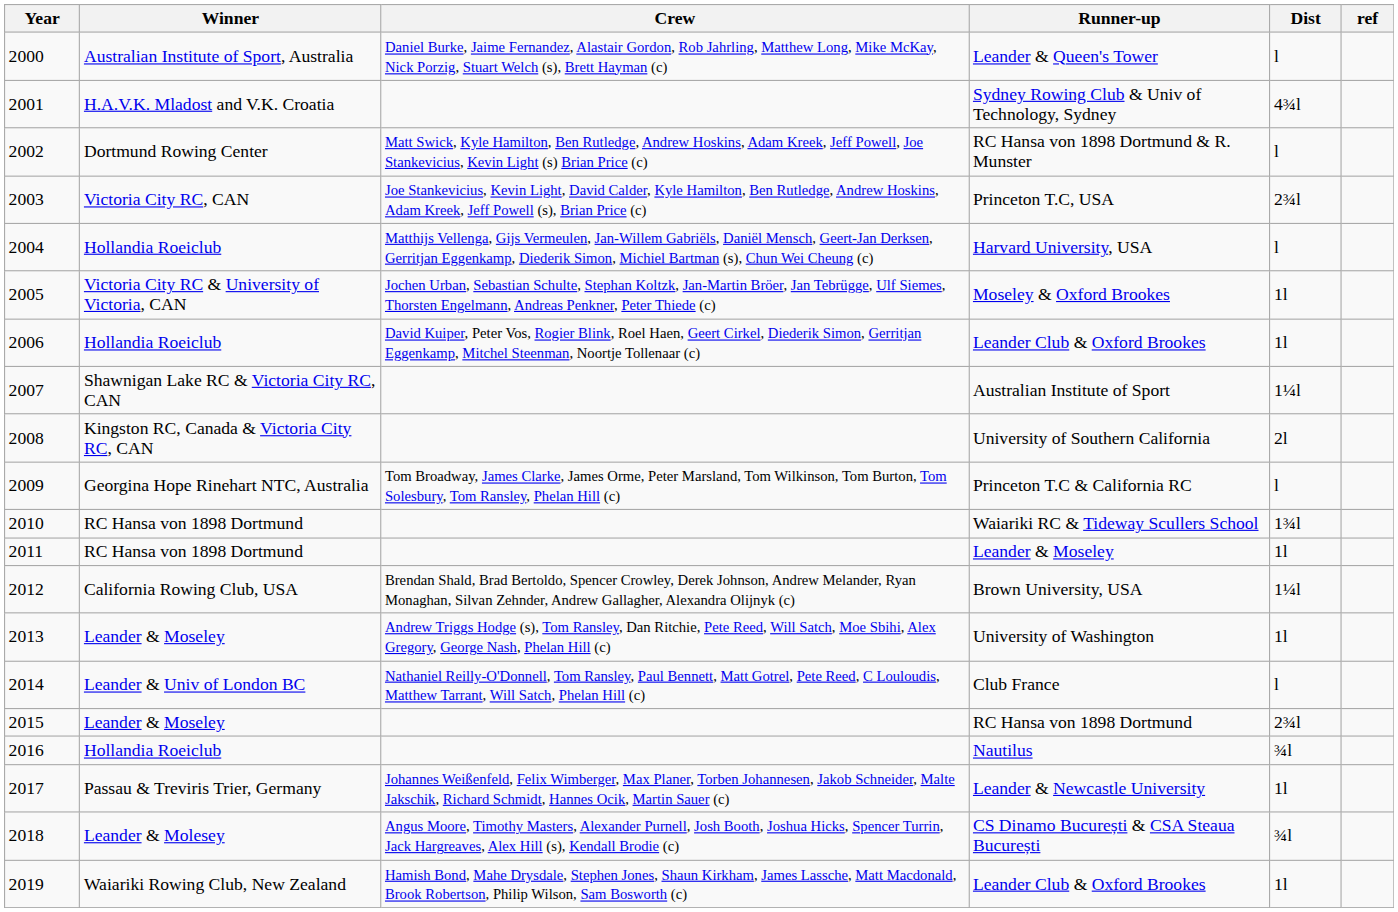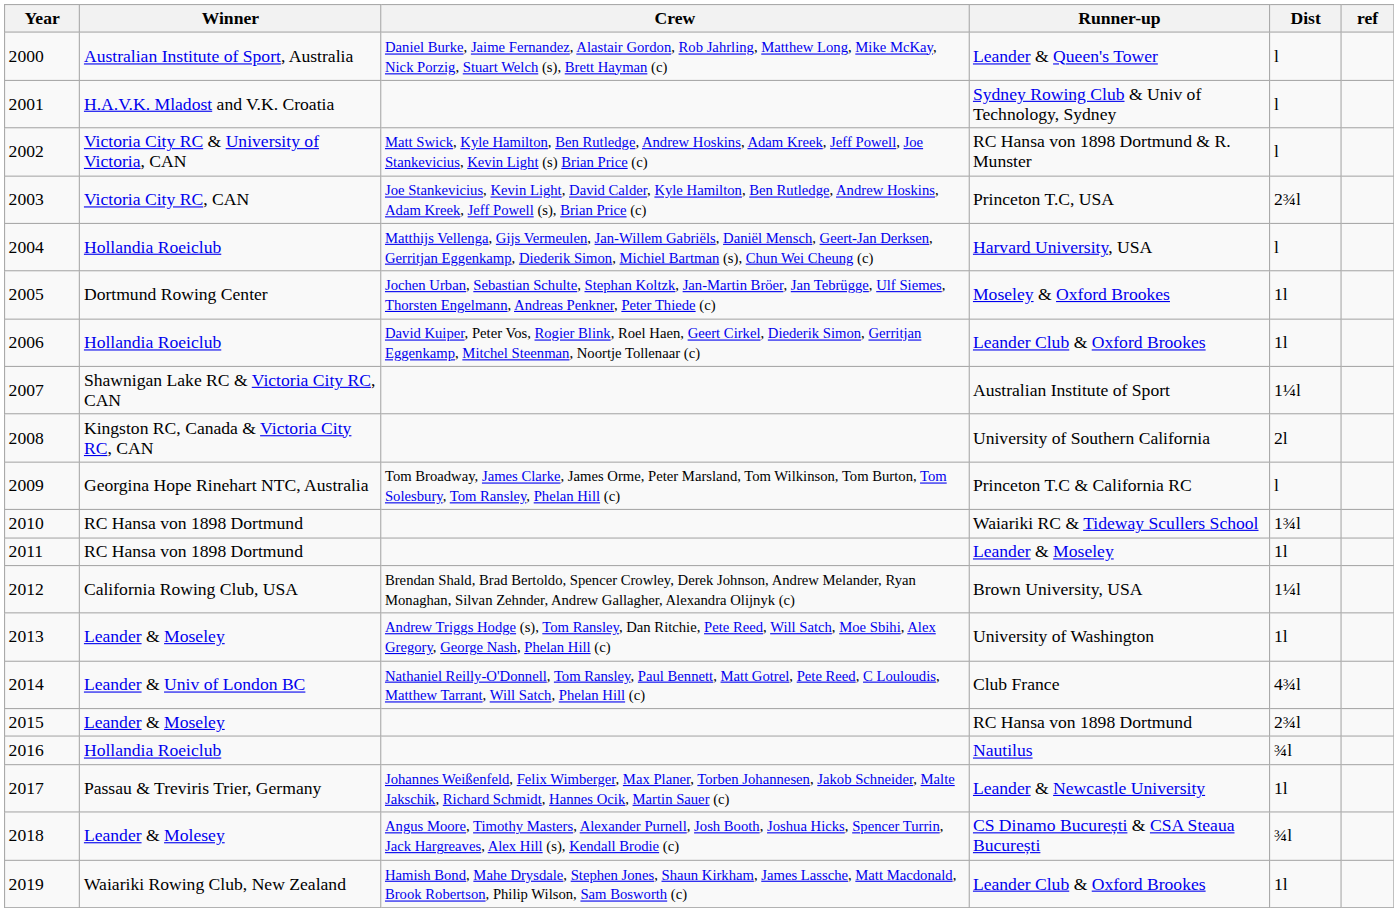Sydney Rowing Club & Univ of Technology, Sydney | Dist: 4¾l -> l
RC Hansa von 1898 Dortmund & R. Munster | Winner: Dortmund Rowing Center -> Victoria City RC & University of Victoria, CAN
Moseley & Oxford Brookes | Winner: Victoria City RC & University of Victoria, CAN -> Dortmund Rowing Center
Club France | Dist: l -> 4¾l
